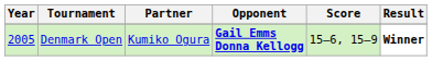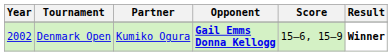Denmark Open | Year: 2005 -> 2002
